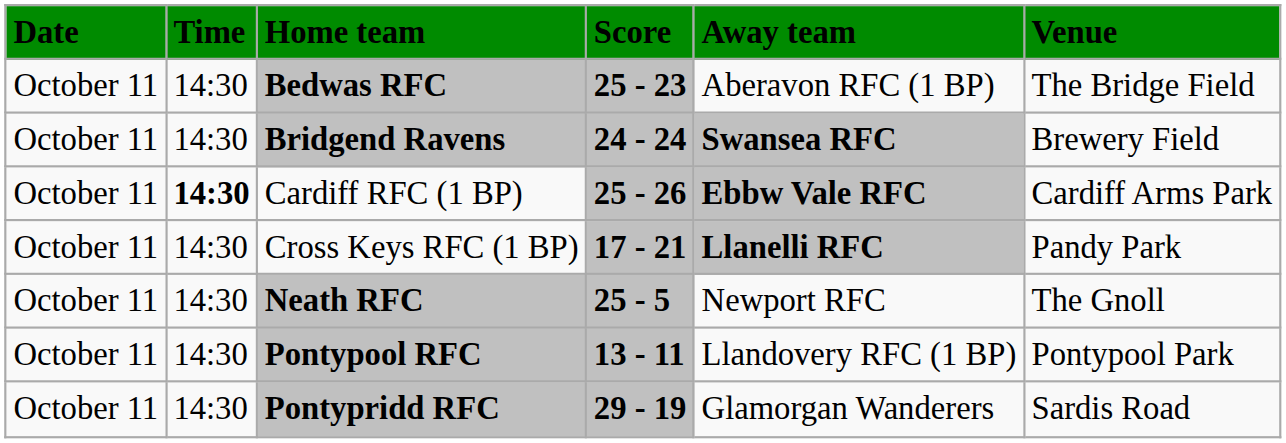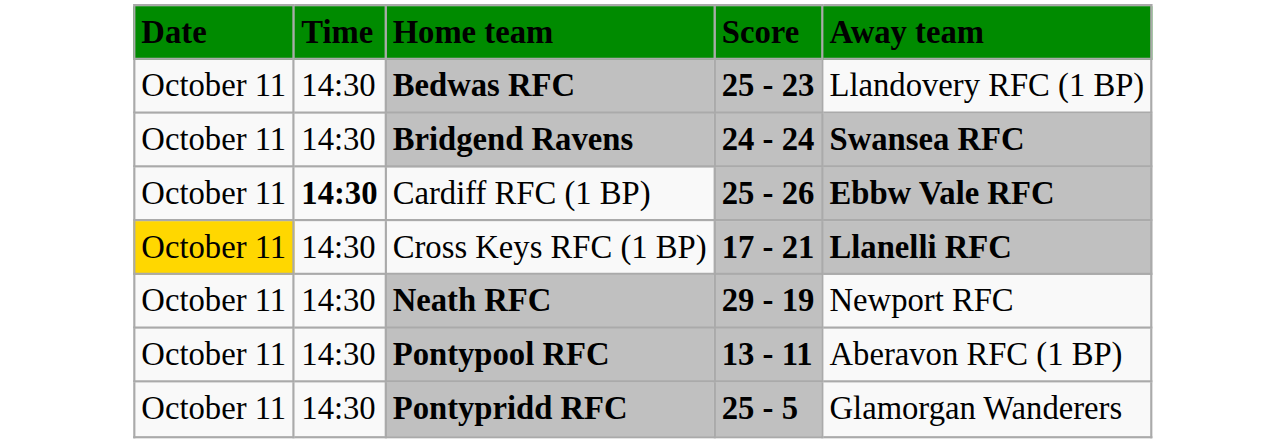- column: Venue | The Bridge Field | Brewery Field | Cardiff Arms Park | Pandy Park | The Gnoll | Pontypool Park | Sardis Road
Bedwas RFC | Away team: Aberavon RFC (1 BP) -> Llandovery RFC (1 BP)
Cross Keys RFC (1 BP) | Date: no background -> gold background
Neath RFC | Score: 25 - 5 -> 29 - 19
Pontypool RFC | Away team: Llandovery RFC (1 BP) -> Aberavon RFC (1 BP)
Pontypridd RFC | Score: 29 - 19 -> 25 - 5
